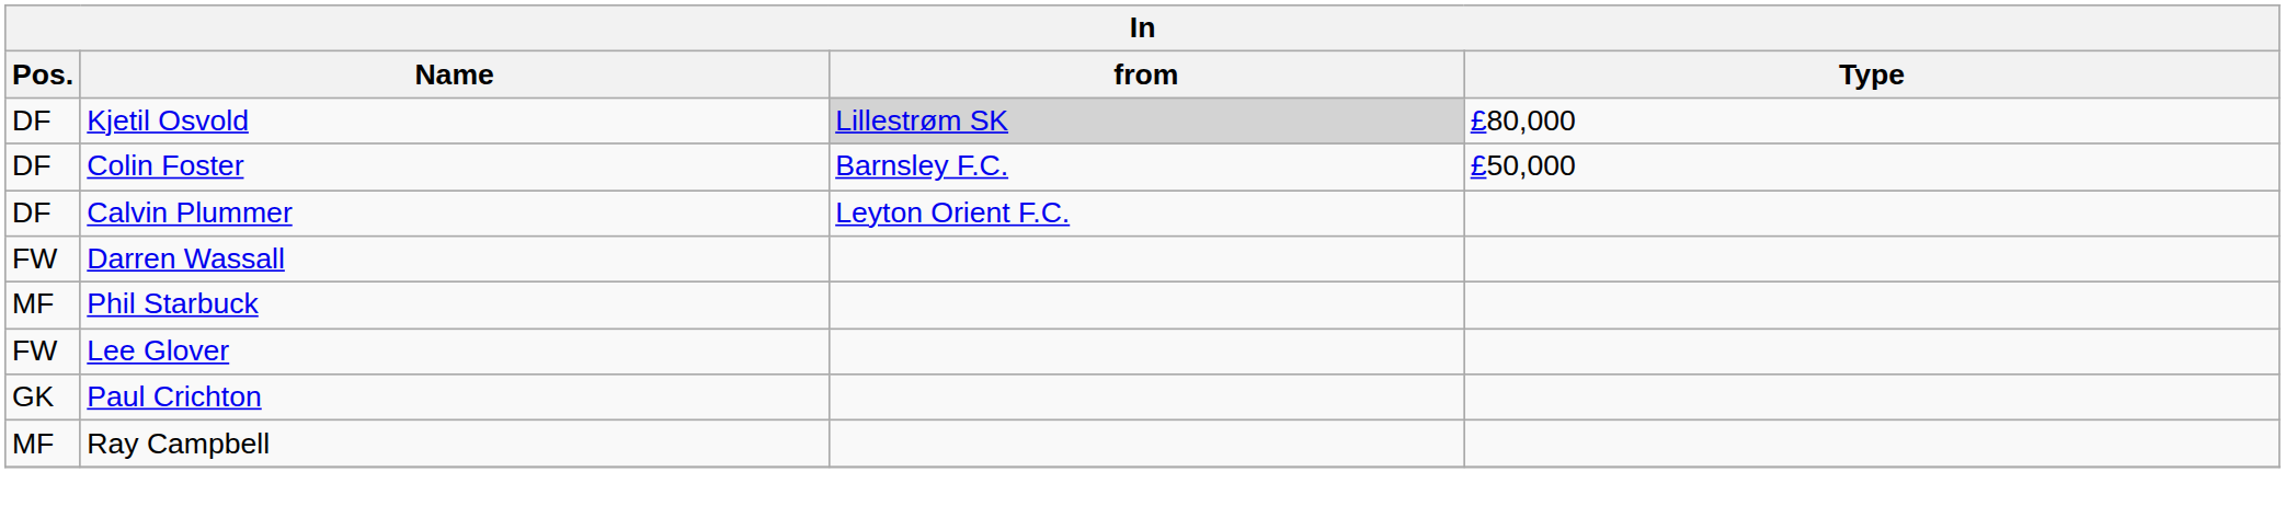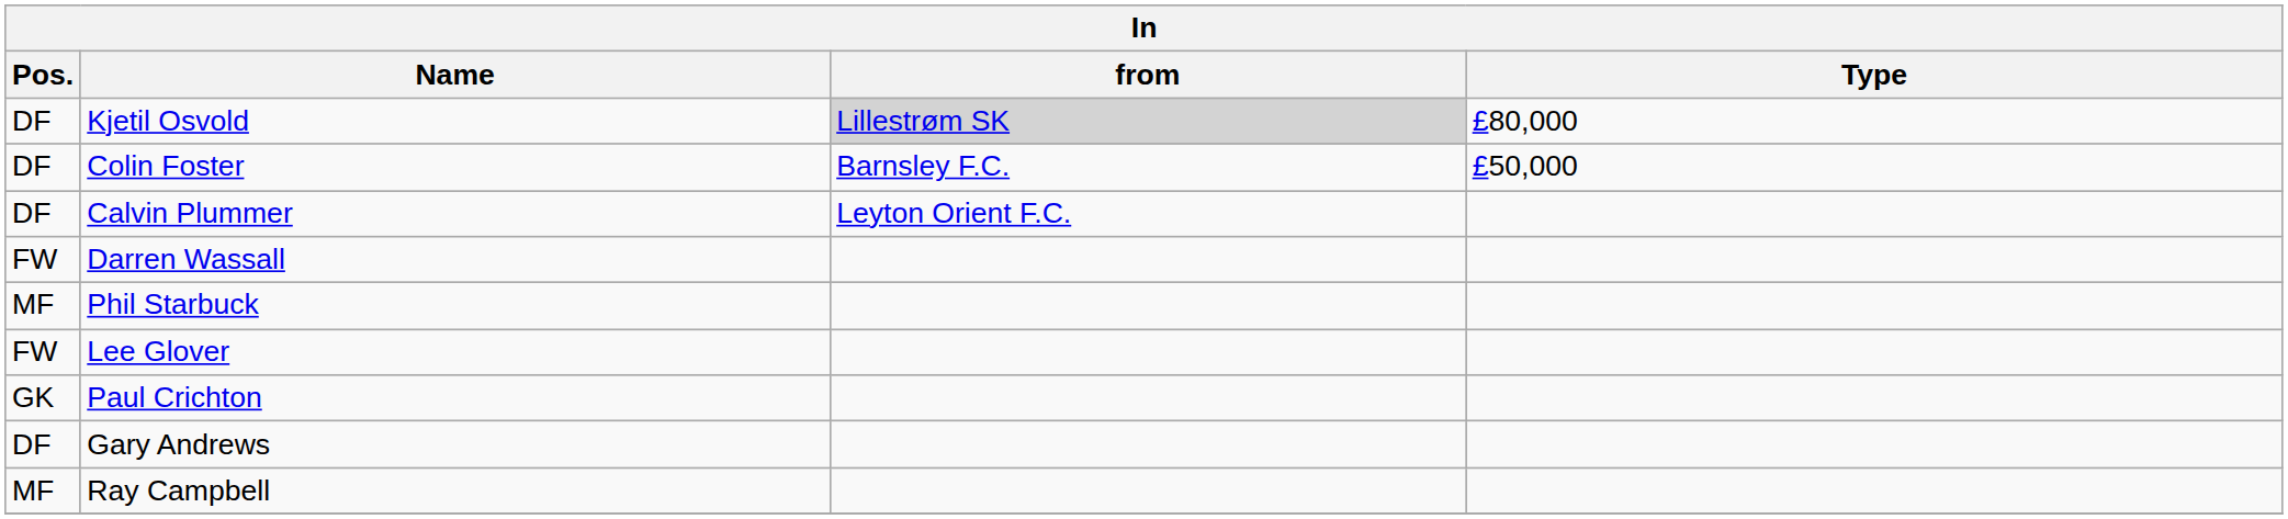+ row: DF | Gary Andrews
